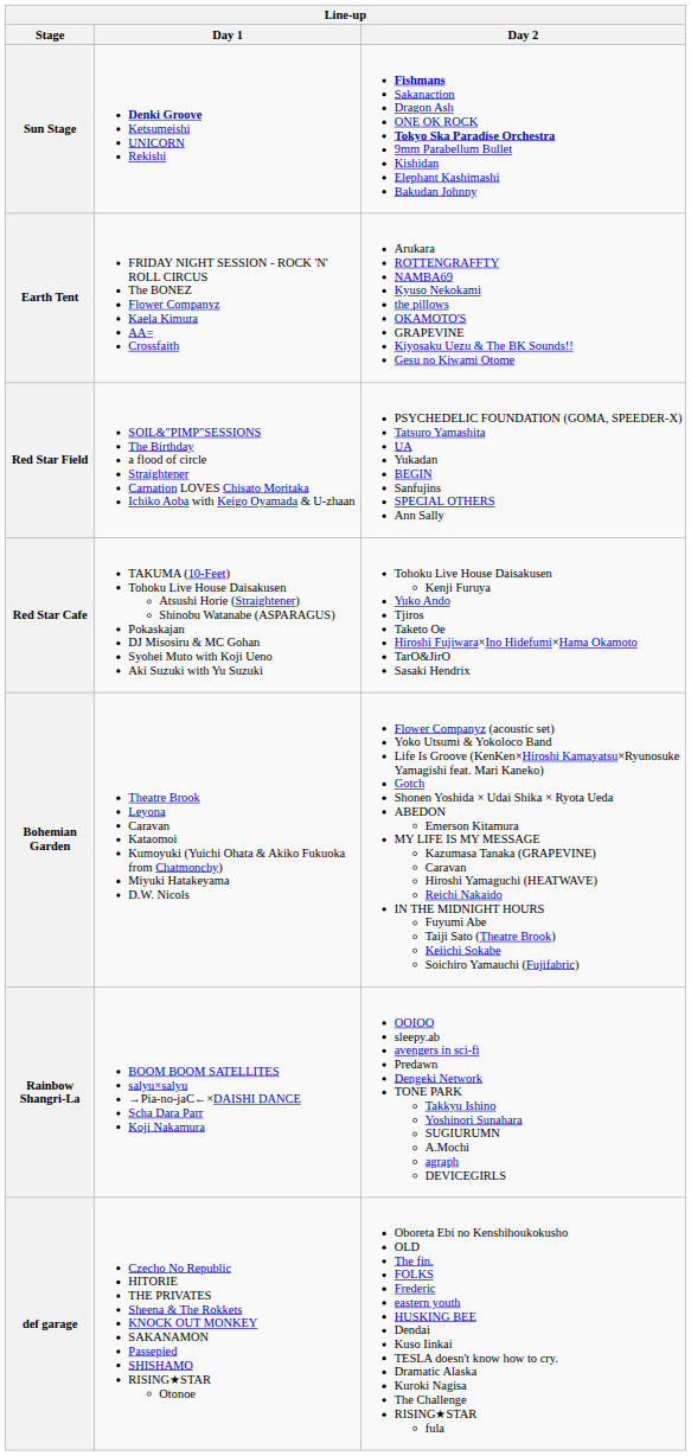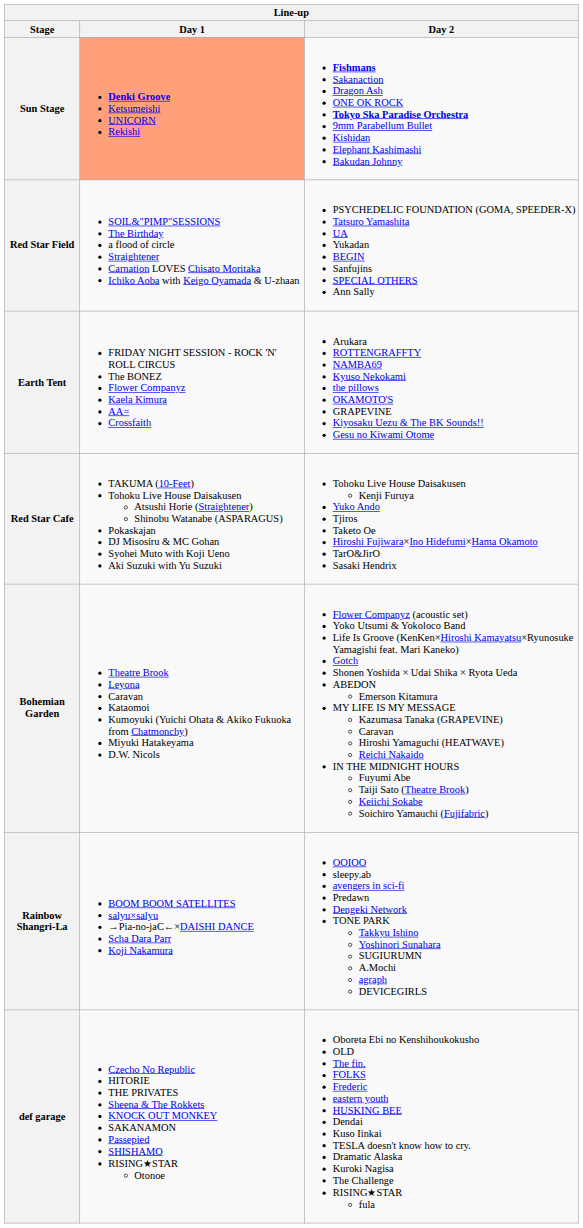Sun Stage | Day 1: no background -> lightsalmon background
rows swapped: Earth Tent <-> Red Star Field
